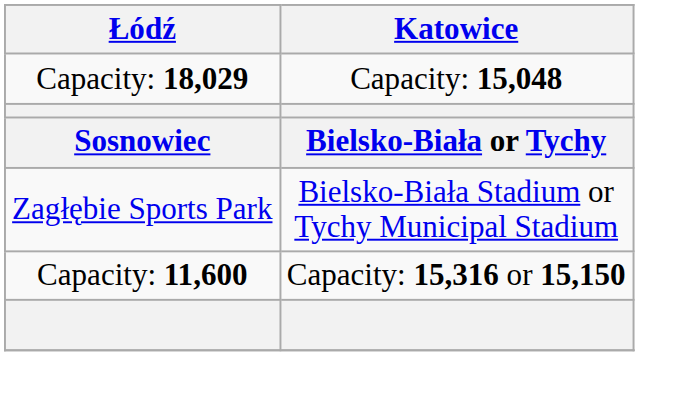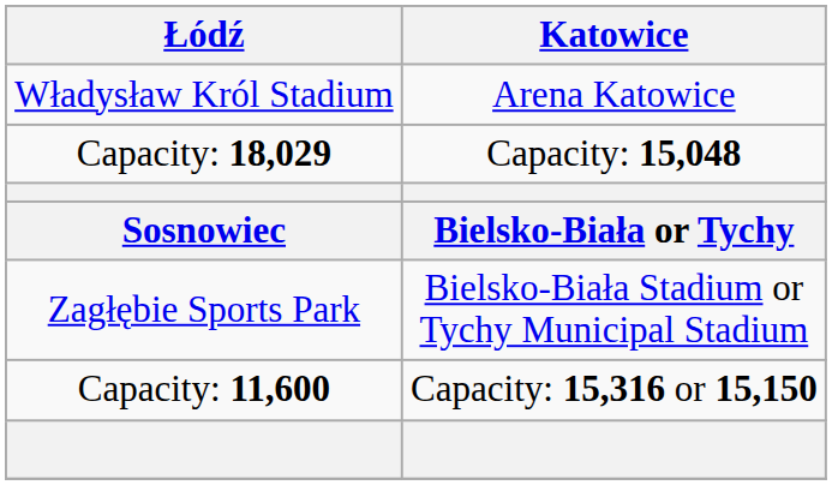+ row: Władysław Król Stadium | Arena Katowice
